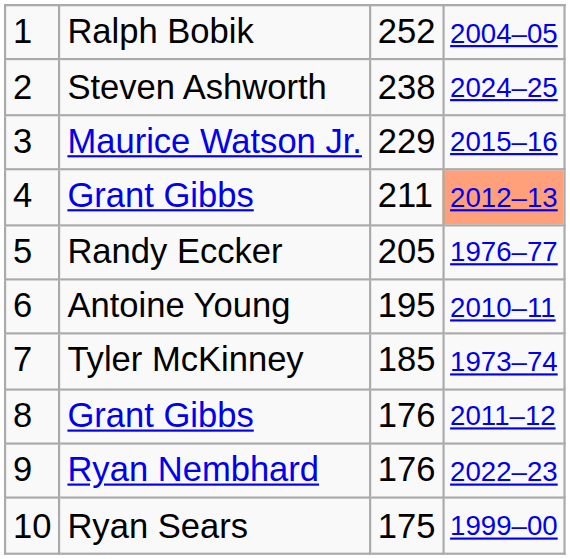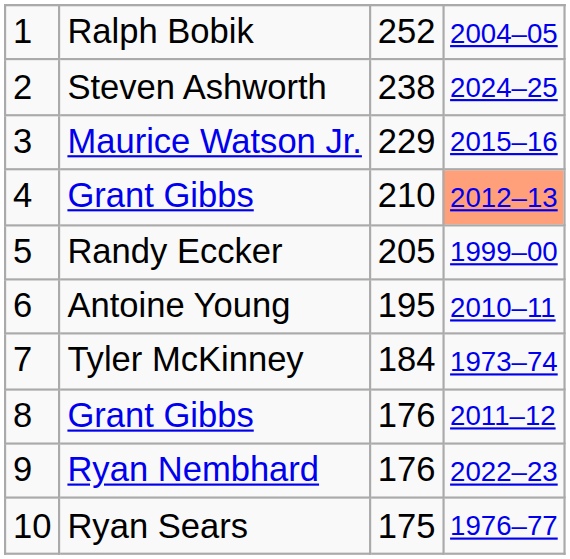4 / Grant Gibbs | column 3: 211 -> 210
Randy Eccker | column 4: 1976–77 -> 1999–00
Tyler McKinney | column 3: 185 -> 184
Ryan Sears | column 4: 1999–00 -> 1976–77
